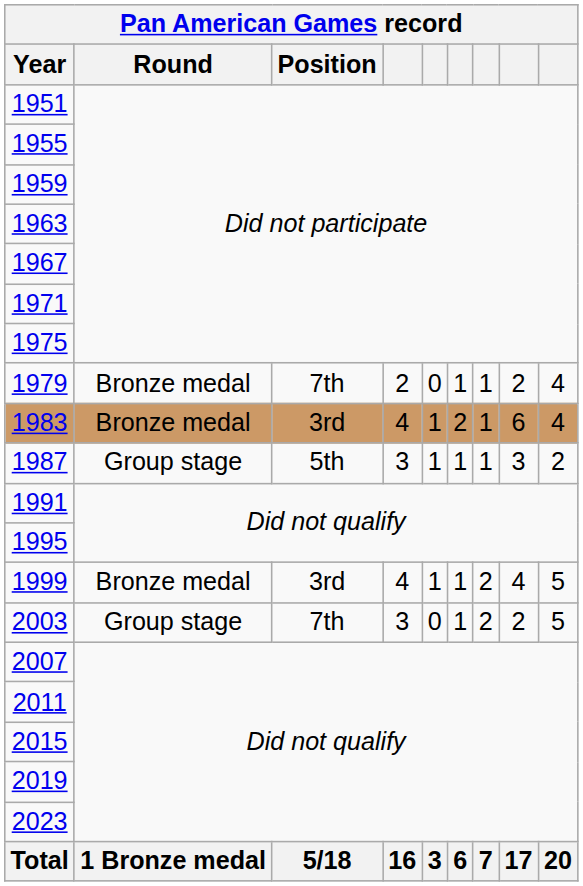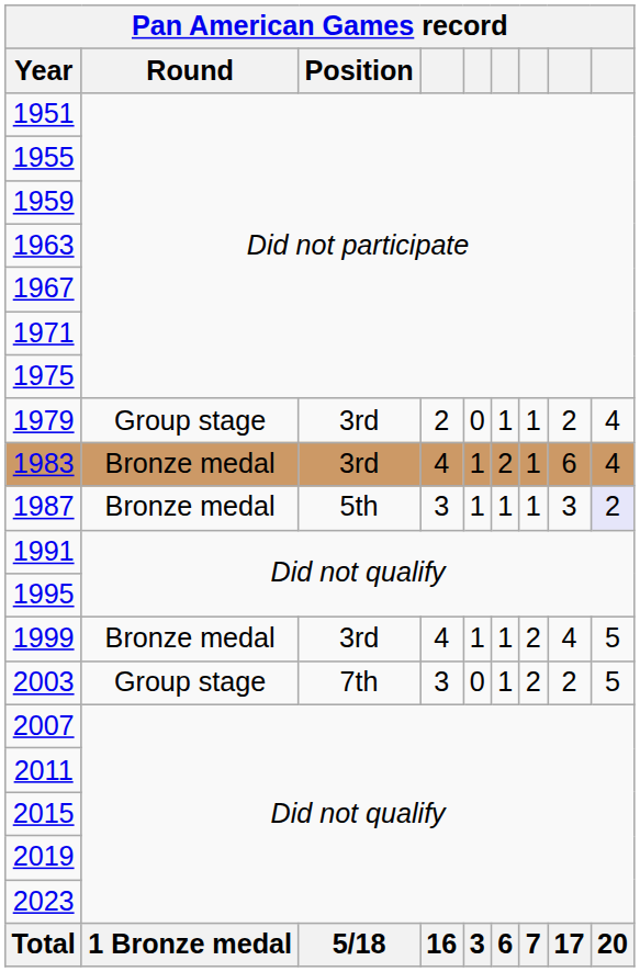1979 | Round: Bronze medal -> Group stage
1979 | Position: 7th -> 3rd
1987 | Round: Group stage -> Bronze medal
1987 | column 9: no background -> lavender background
